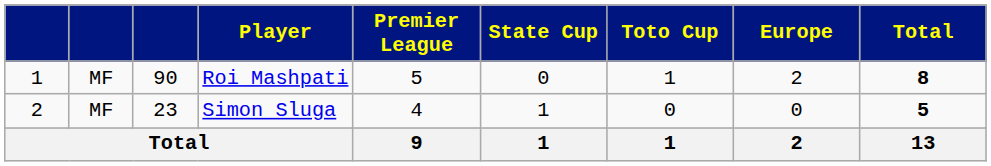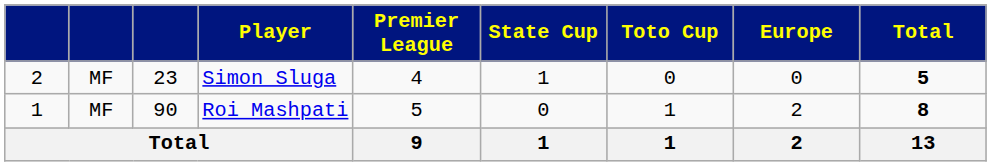rows swapped: Roi Mashpati <-> Simon Sluga
